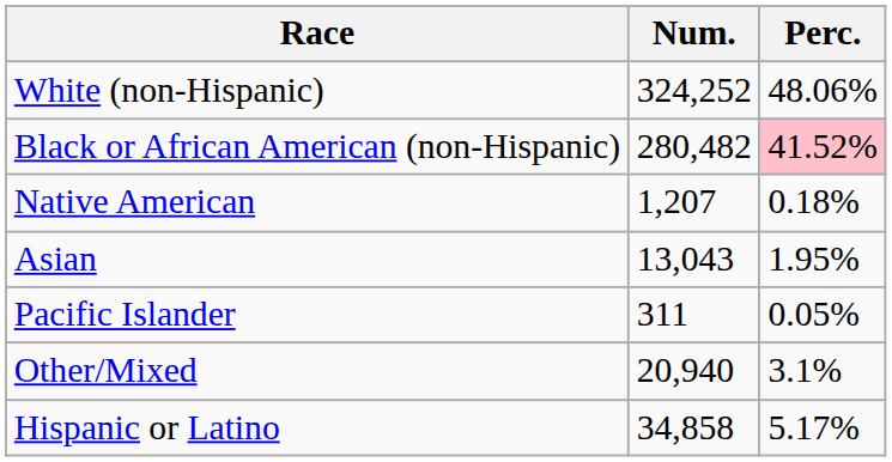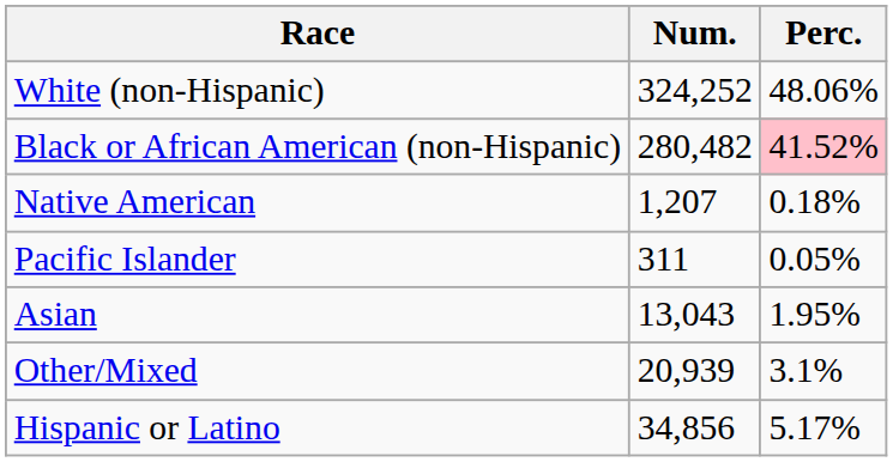rows swapped: Asian <-> Pacific Islander
Other/Mixed | Num.: 20,940 -> 20,939
Hispanic or Latino | Num.: 34,858 -> 34,856
